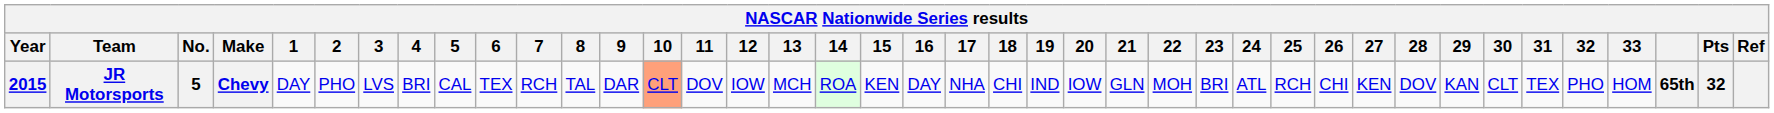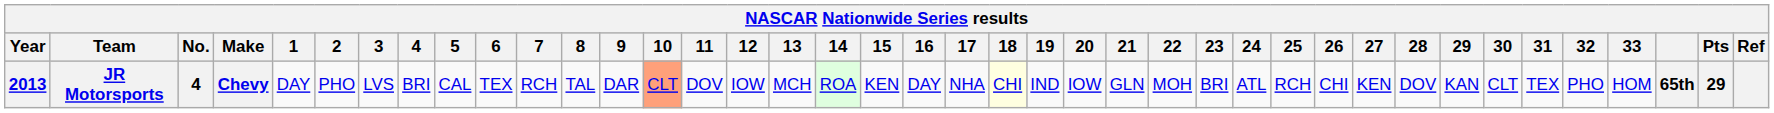JR Motorsports | Year: 2015 -> 2013
JR Motorsports | No.: 5 -> 4
JR Motorsports | 18: no background -> lightyellow background
JR Motorsports | Pts: 32 -> 29
